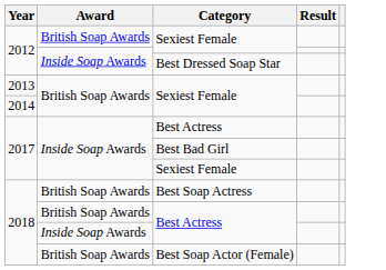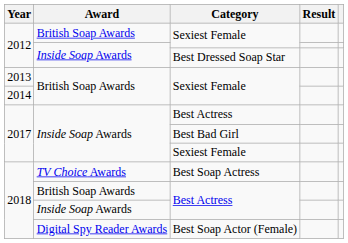Best Soap Actress | Award: British Soap Awards -> TV Choice Awards
Best Soap Actor (Female) | Award: British Soap Awards -> Digital Spy Reader Awards
